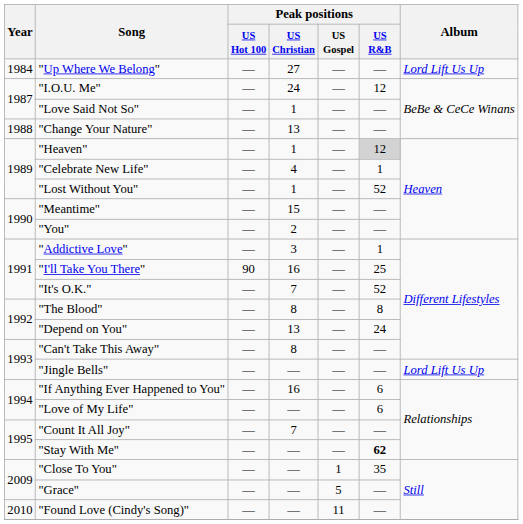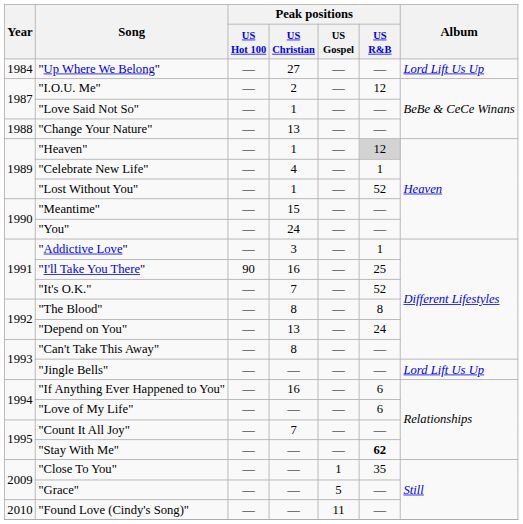"I.O.U. Me" | Peak positions / US Christian: 24 -> 2
"You" | Peak positions / US Christian: 2 -> 24
